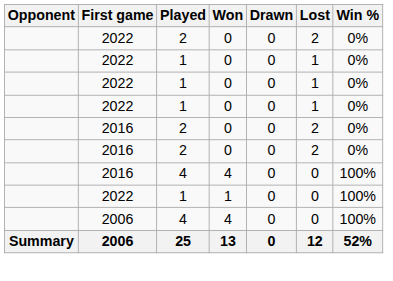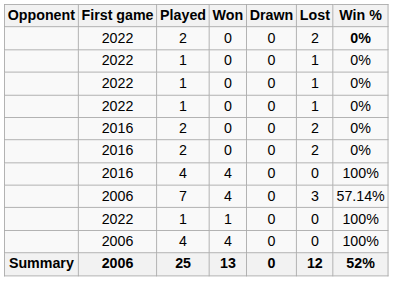2022 / 2 | Win %: normal -> bold
+ row: 2006 | 7 | 4 | 0 | 3 | 57.14%
